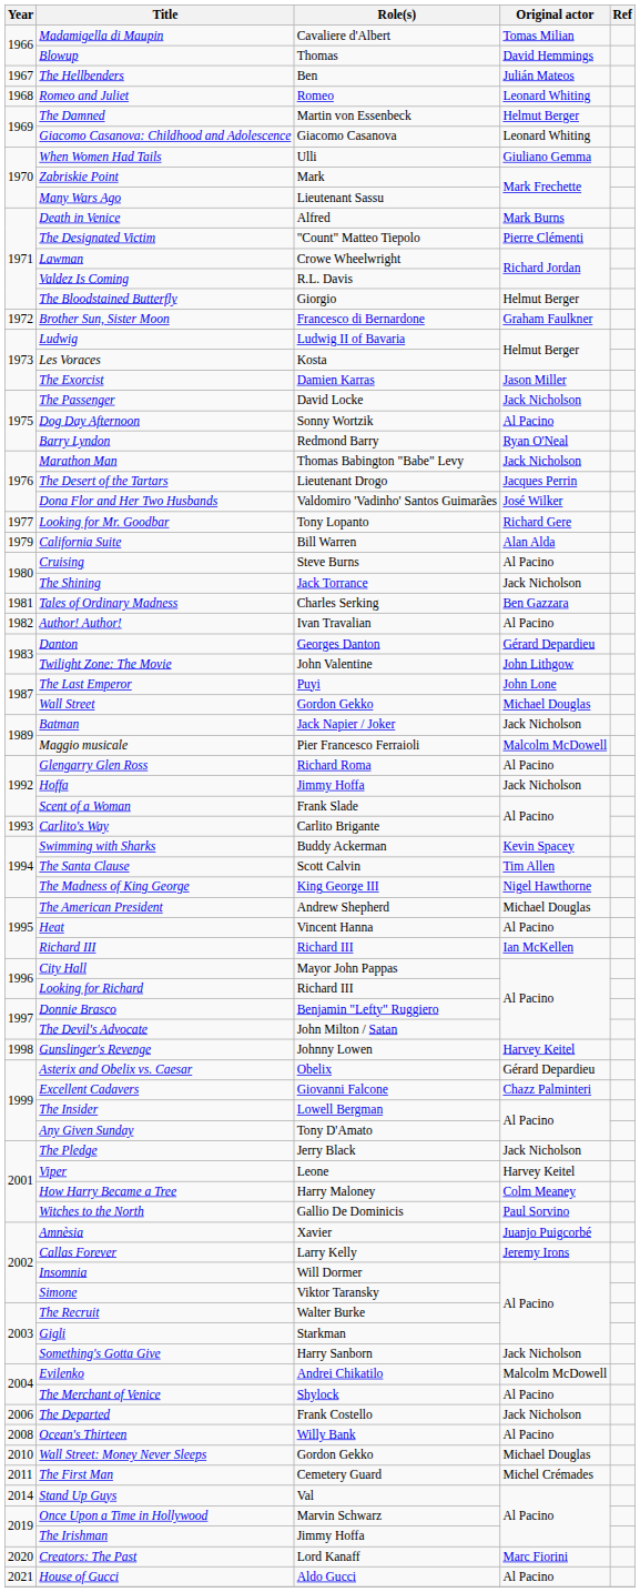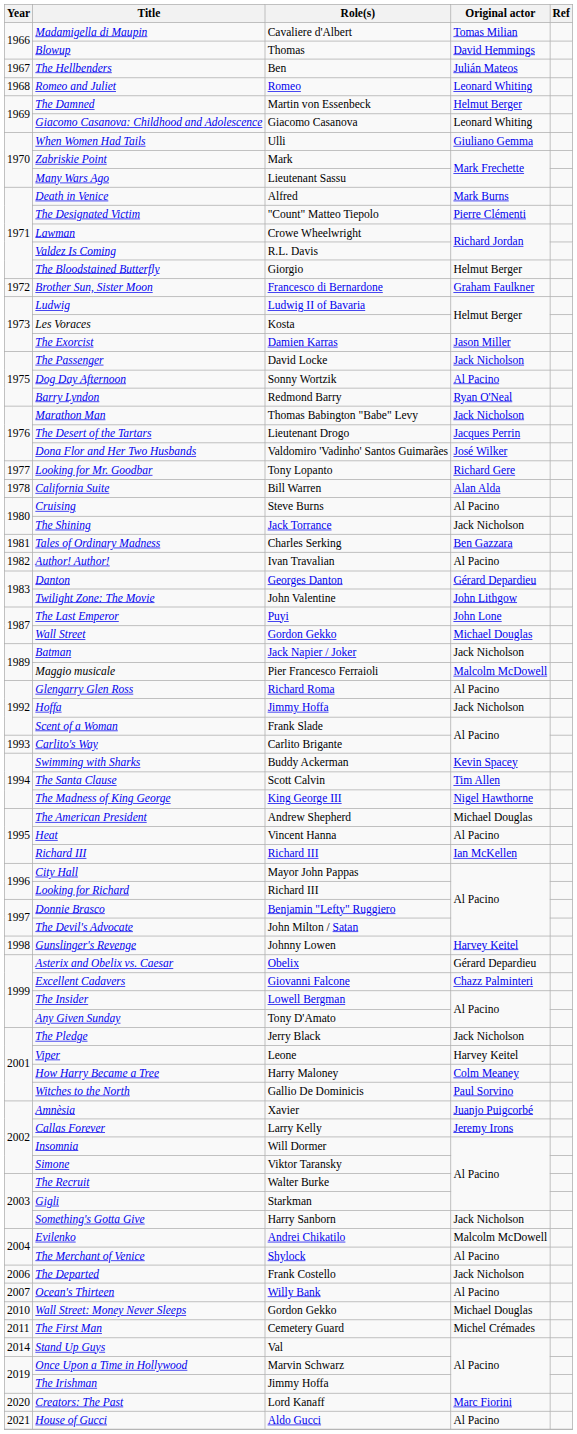California Suite | Year: 1979 -> 1978
Ocean's Thirteen | Year: 2008 -> 2007
